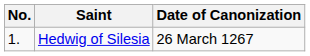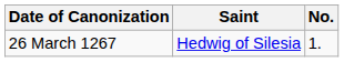columns swapped: No. <-> Date of Canonization
